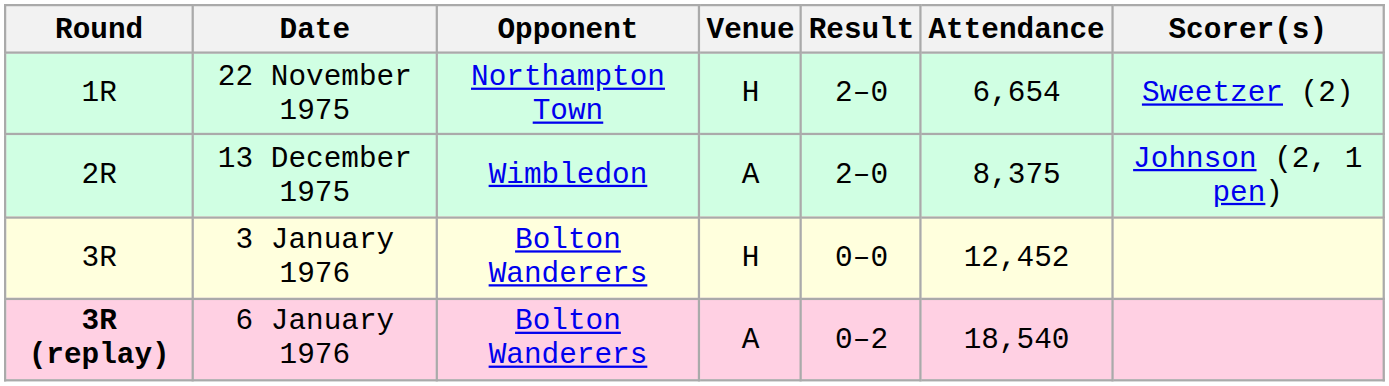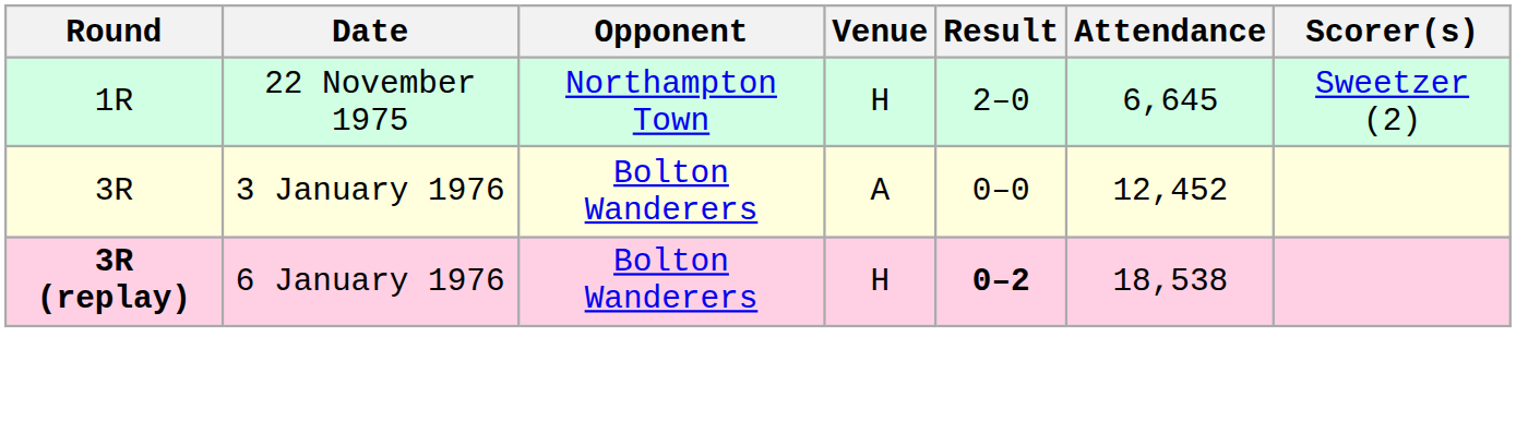22 November 1975 | Attendance: 6,654 -> 6,645
- row: 2R | 13 December 1975 | Wimbledon | A | 2–0 | 8,375 | Johnson (2, 1 pen)
3 January 1976 | Venue: H -> A
6 January 1976 | Venue: A -> H
6 January 1976 | Result: normal -> bold
6 January 1976 | Attendance: 18,540 -> 18,538
